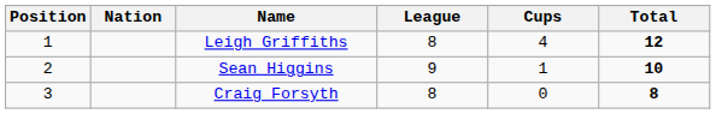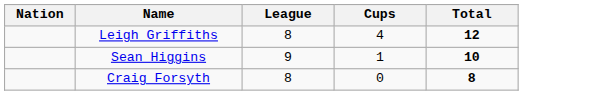- column: Position | 1 | 2 | 3
